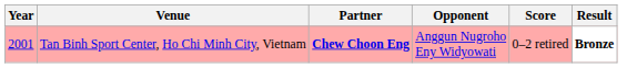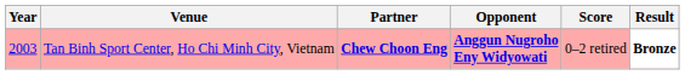Tan Binh Sport Center, Ho Chi Minh City, Vietnam | Year: 2001 -> 2003
Tan Binh Sport Center, Ho Chi Minh City, Vietnam | Opponent: normal -> bold
